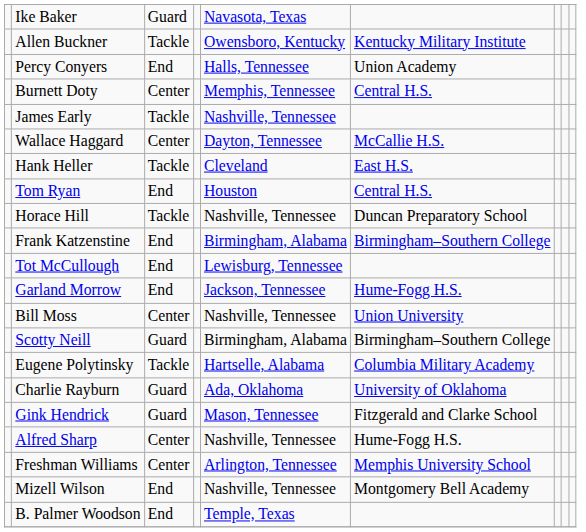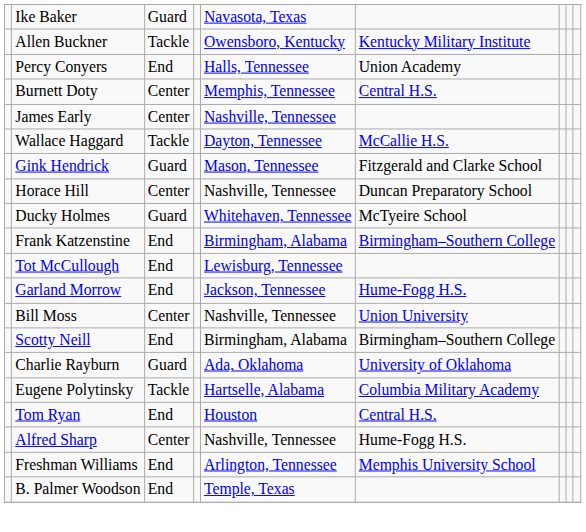James Early | column 3: Tackle -> Center
Wallace Haggard | column 3: Center -> Tackle
- row: Hank Heller | Tackle | Cleveland | East H.S.
rows swapped: Gink Hendrick <-> Tom Ryan
Horace Hill | column 3: Tackle -> Center
+ row: Ducky Holmes | Guard | Whitehaven, Tennessee | McTyeire School
Scotty Neill | column 3: Guard -> End
rows swapped: Eugene Polytinsky <-> Charlie Rayburn
Freshman Williams | column 3: Center -> End
- row: Mizell Wilson | End | Nashville, Tennessee | Montgomery Bell Academy
